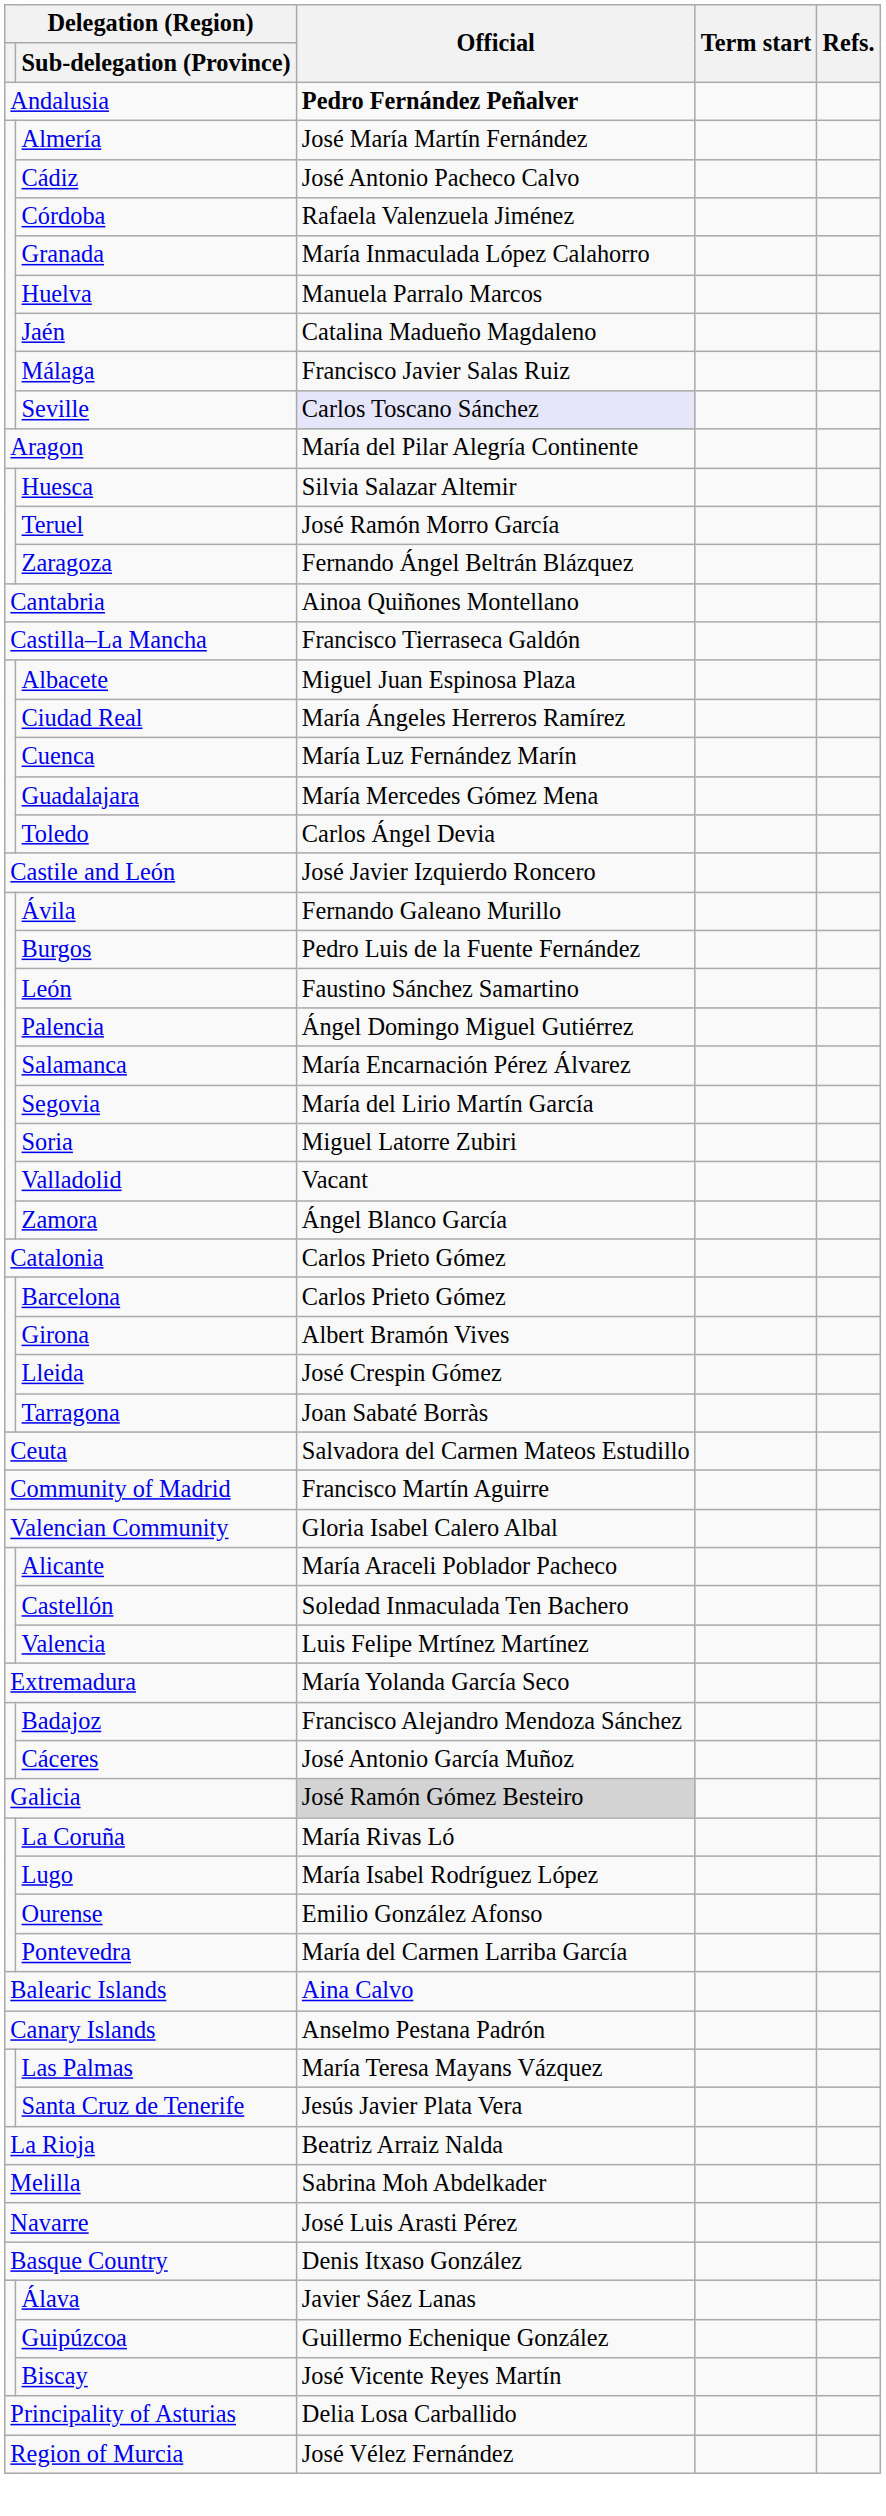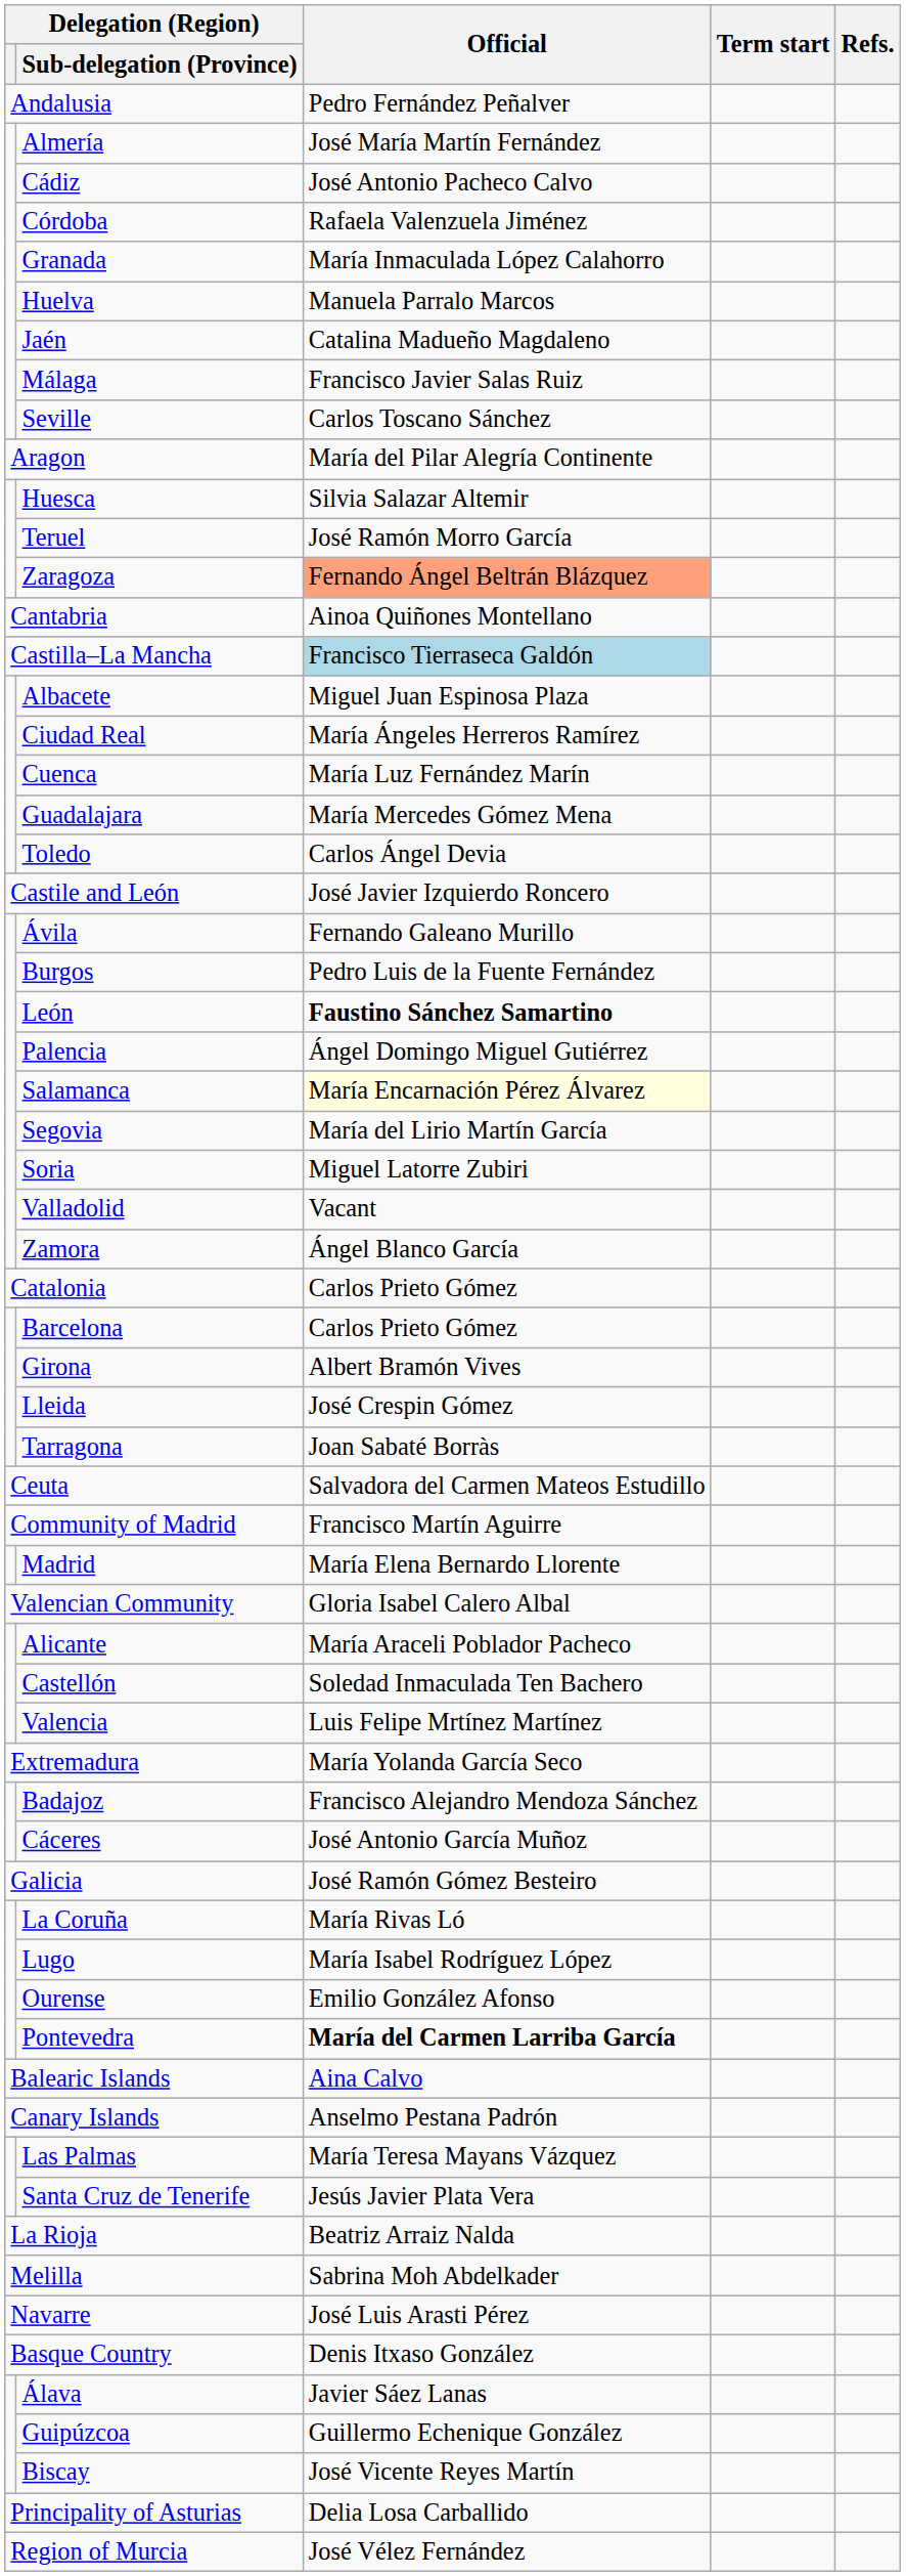Andalusia | Official: bold -> normal
Seville | Official: lavender background -> no background
Zaragoza | Official: no background -> lightsalmon background
Castilla–La Mancha | Official: no background -> lightblue background
León | Official: normal -> bold
Salamanca | Official: no background -> lightyellow background
+ row: Madrid | María Elena Bernardo Llorente
Galicia | Official: lightgrey background -> no background
Pontevedra | Official: normal -> bold
